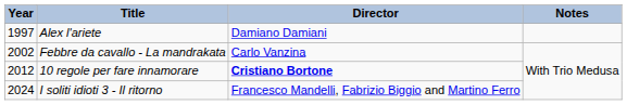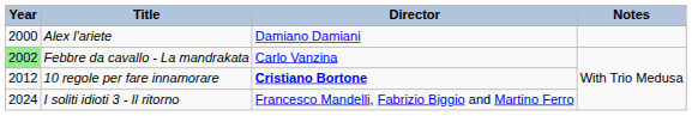Alex l'ariete | Year: 1997 -> 2000
Febbre da cavallo - La mandrakata | Year: no background -> lightgreen background
